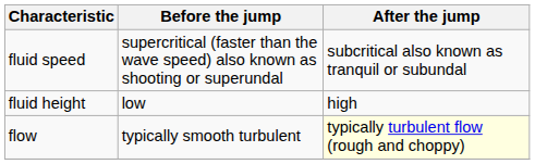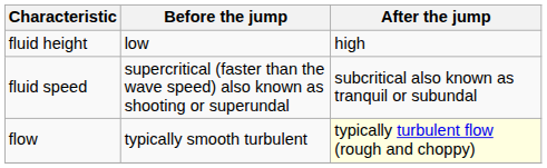rows swapped: fluid speed <-> fluid height
